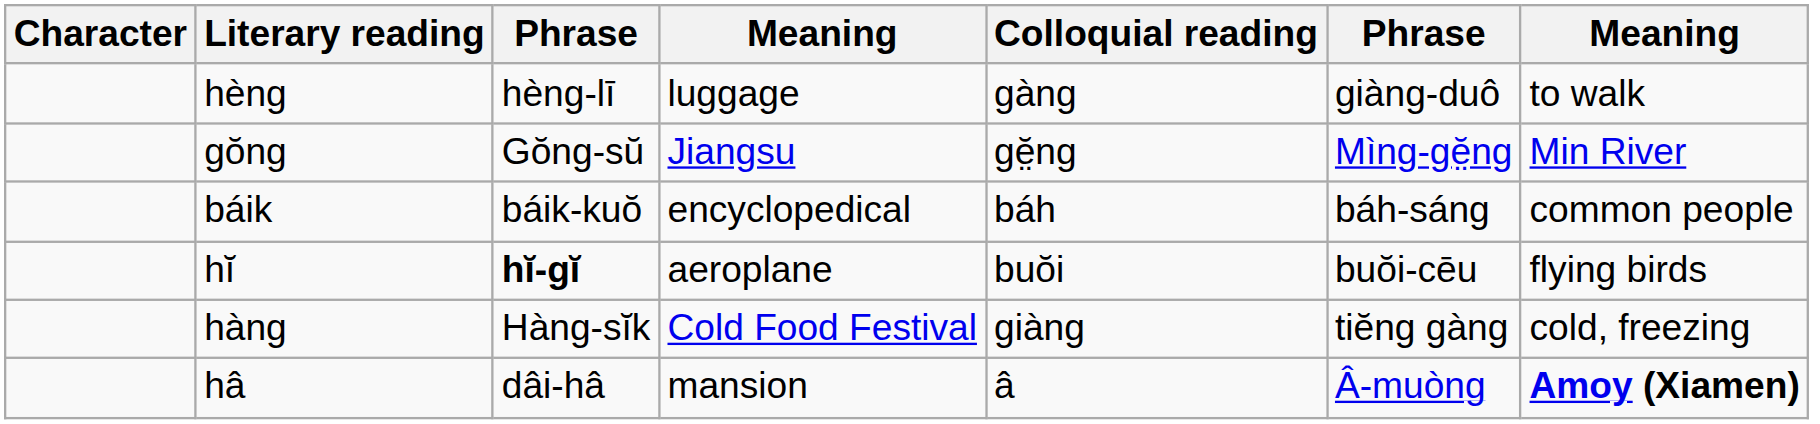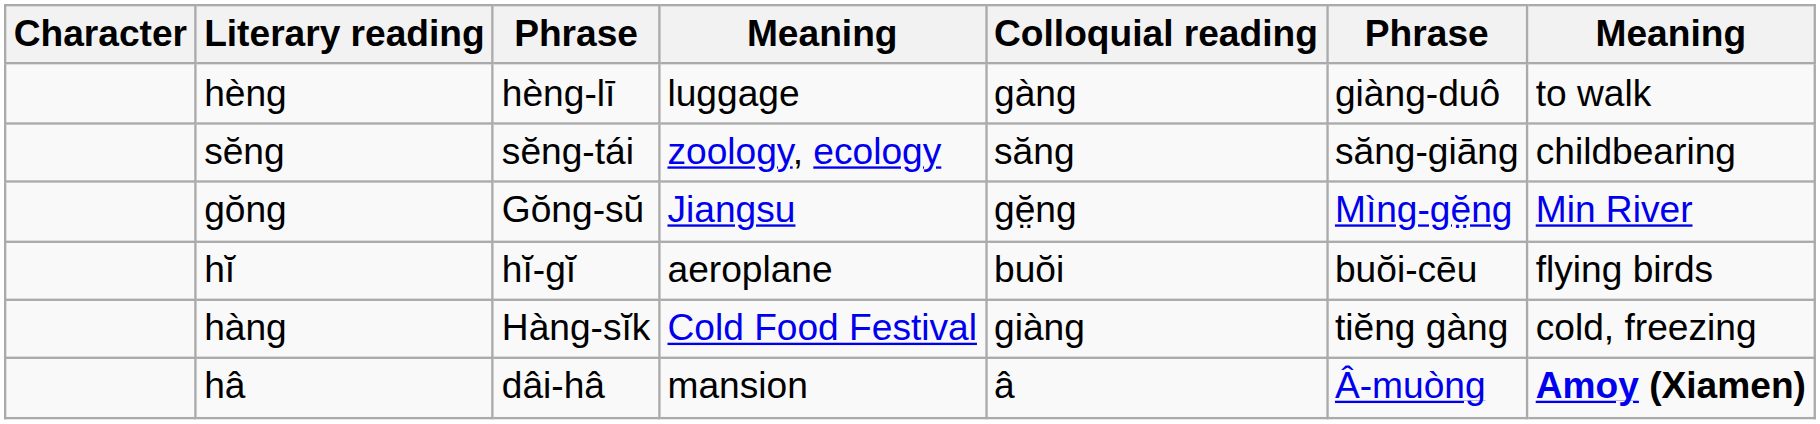+ row: sĕng | sĕng-tái | zoology, ecology | săng | săng-giāng | childbearing
- row: báik | báik-kuŏ | encyclopedical | báh | báh-sáng | common people
hĭ | column 3: bold -> normal
